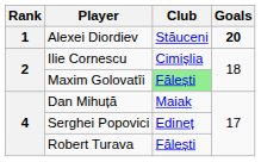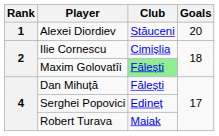Alexei Diordiev | Goals: bold -> normal
Dan Mihuță | Club: Maiak -> Fălești
Robert Turava | Club: Fălești -> Maiak
